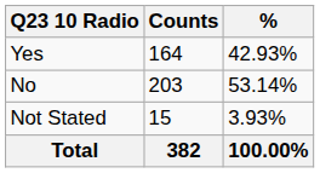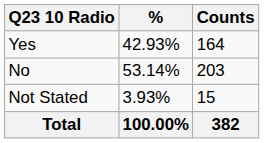columns swapped: Counts <-> %
